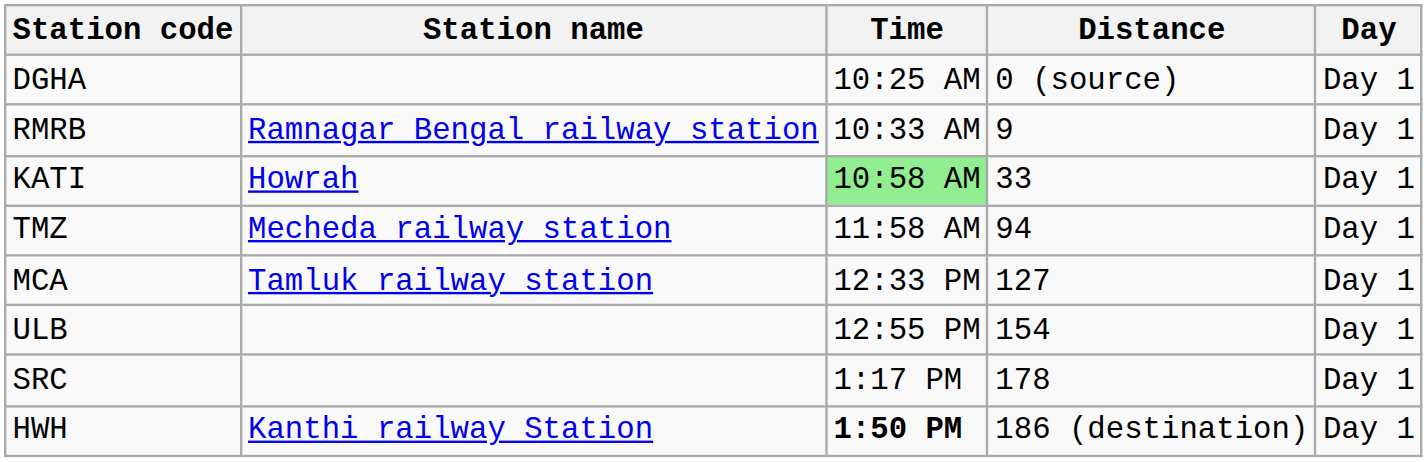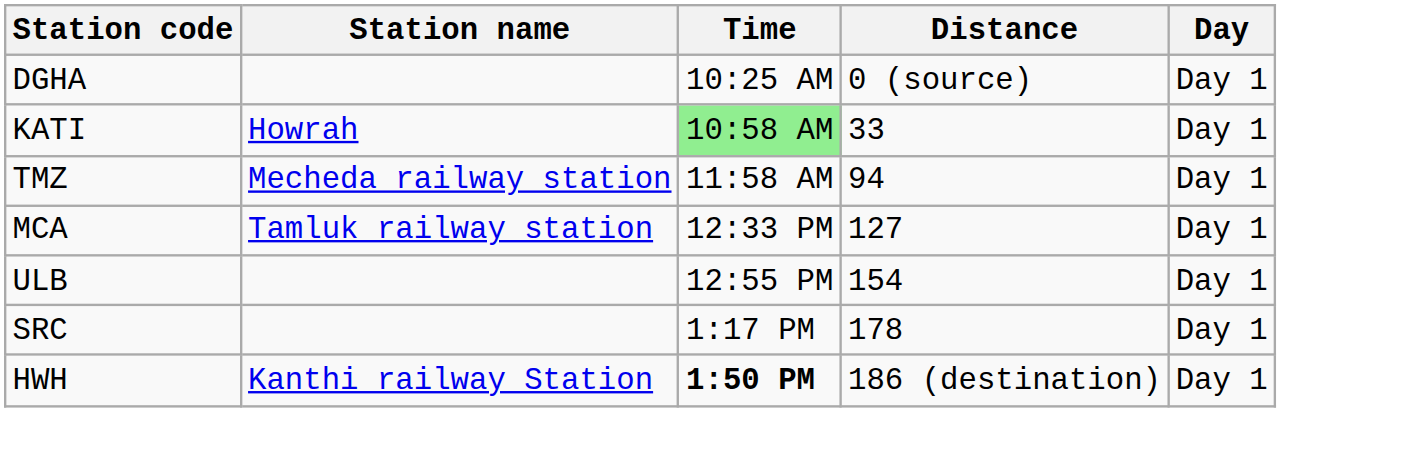- row: RMRB | Ramnagar Bengal railway station | 10:33 AM | 9 | Day 1
